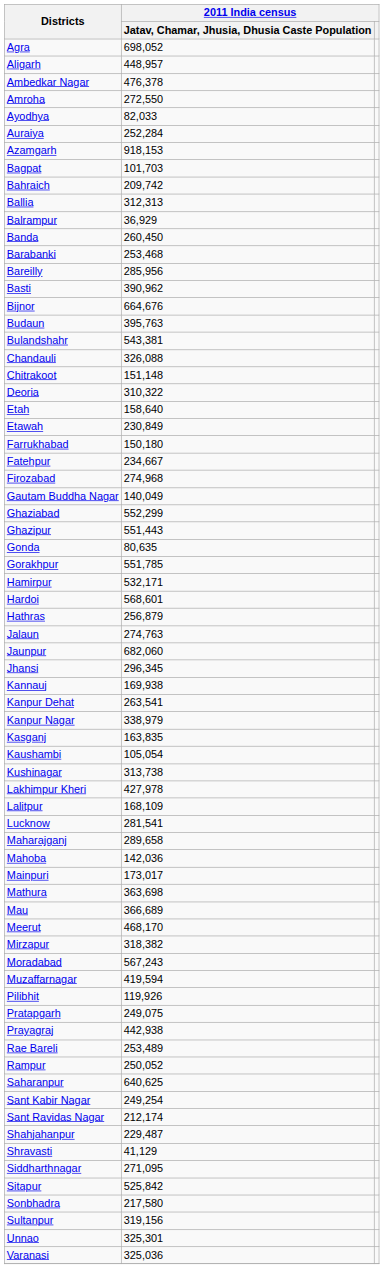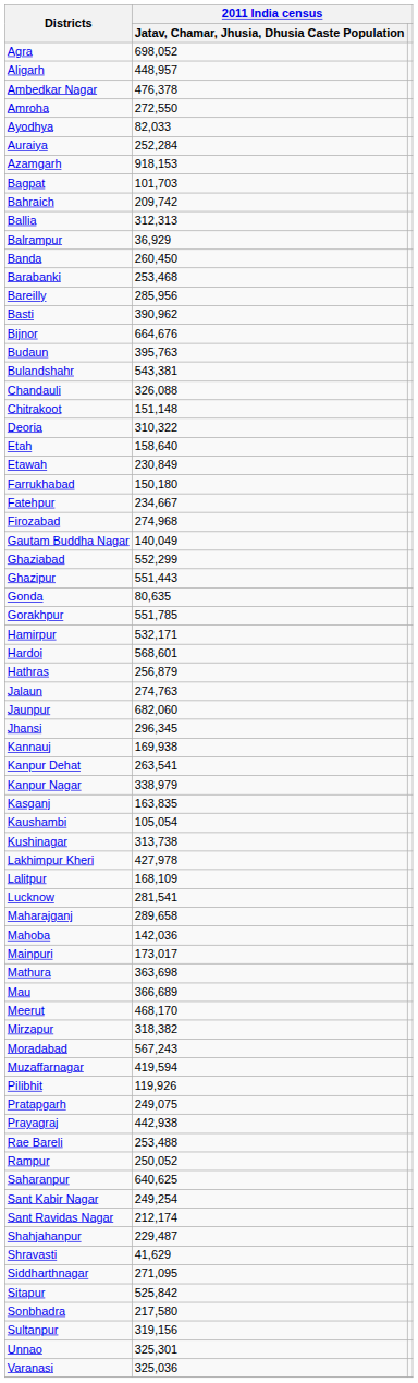Rae Bareli | column 2: 253,489 -> 253,488
Shravasti | column 2: 41,129 -> 41,629
